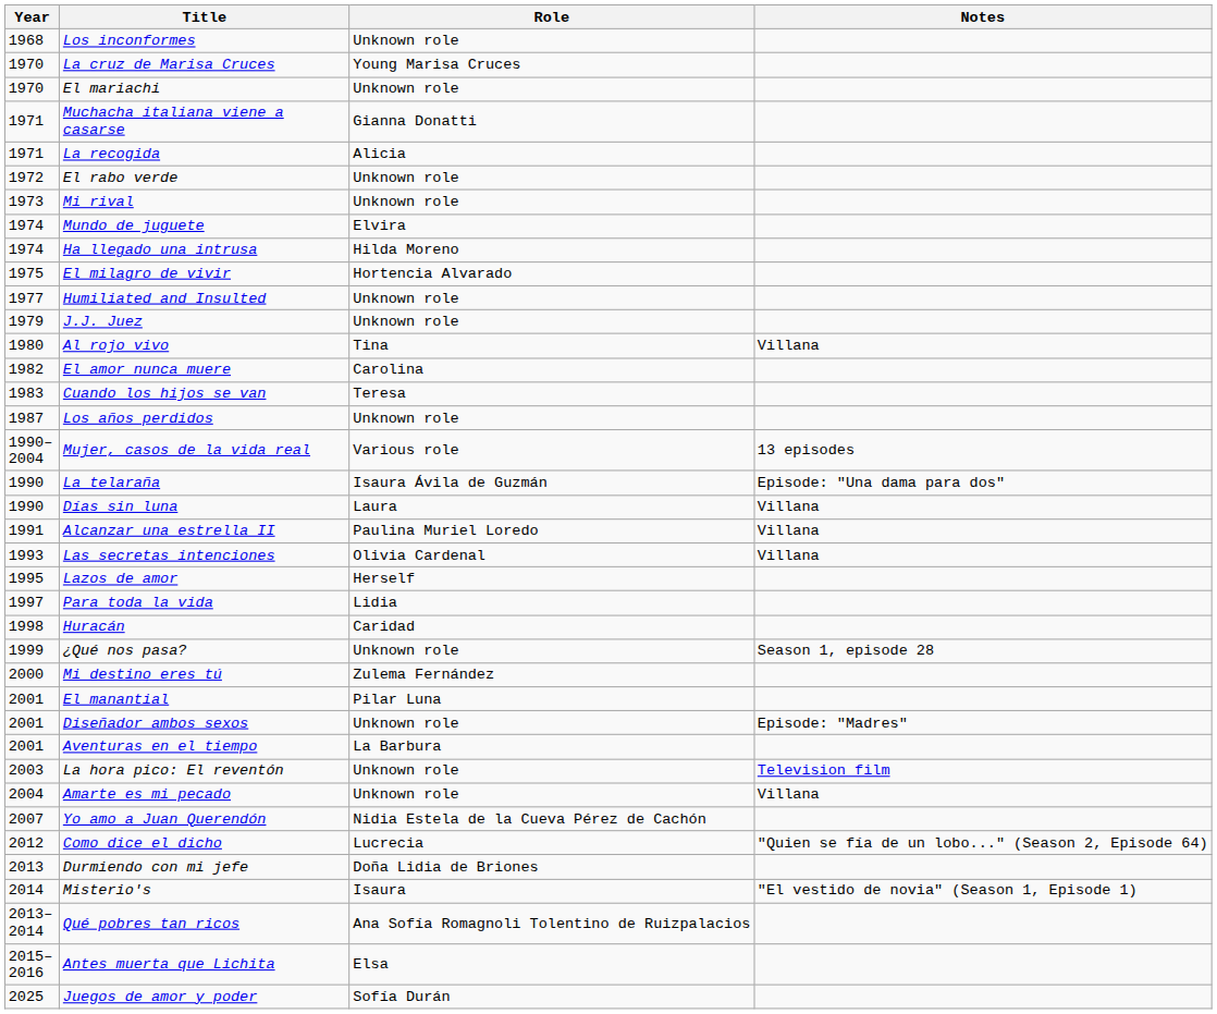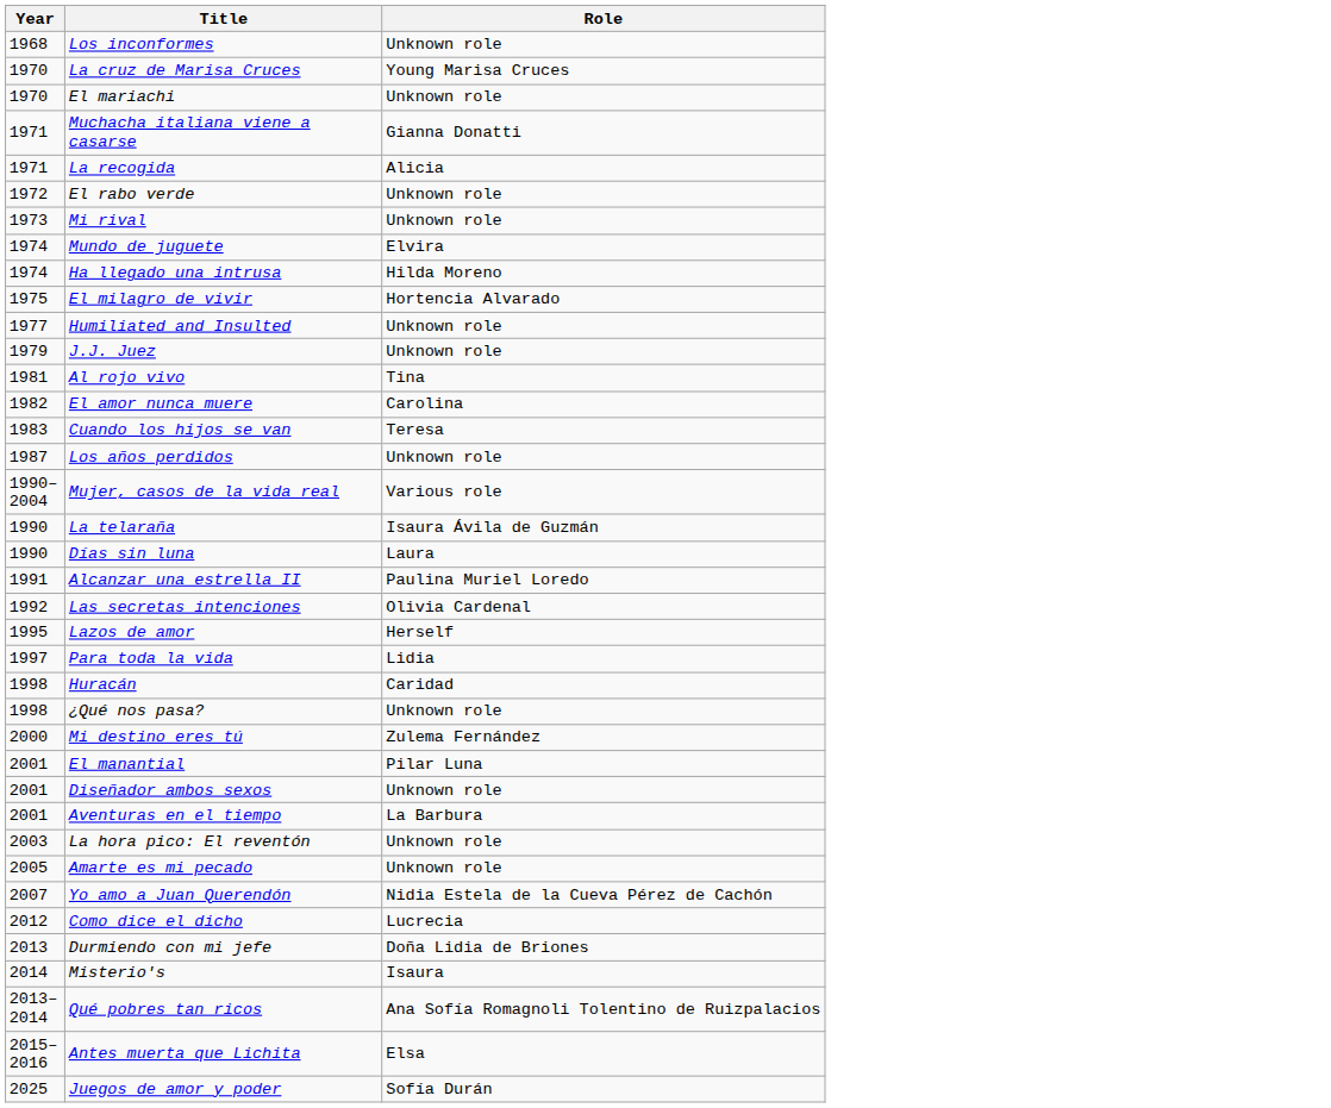- column: Notes | Villana | 13 episodes | Episode: "Una dama para dos" | Villana | Villana | Villana | Season 1, episode 28 | Episode: "Madres" | Television film | Villana | "Quien se fía de un lobo..." (Season 2, Episode 64) | "El vestido de novia" (Season 1, Episode 1)
Al rojo vivo | Year: 1980 -> 1981
Las secretas intenciones | Year: 1993 -> 1992
¿Qué nos pasa? | Year: 1999 -> 1998
Amarte es mi pecado | Year: 2004 -> 2005
